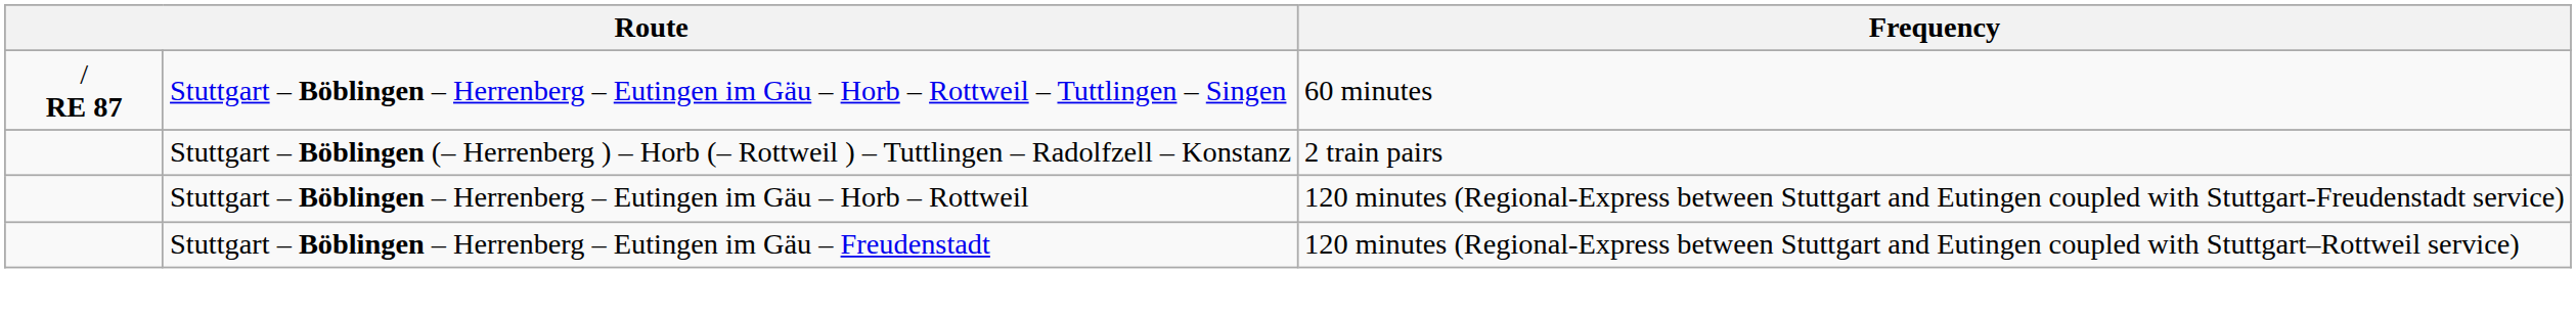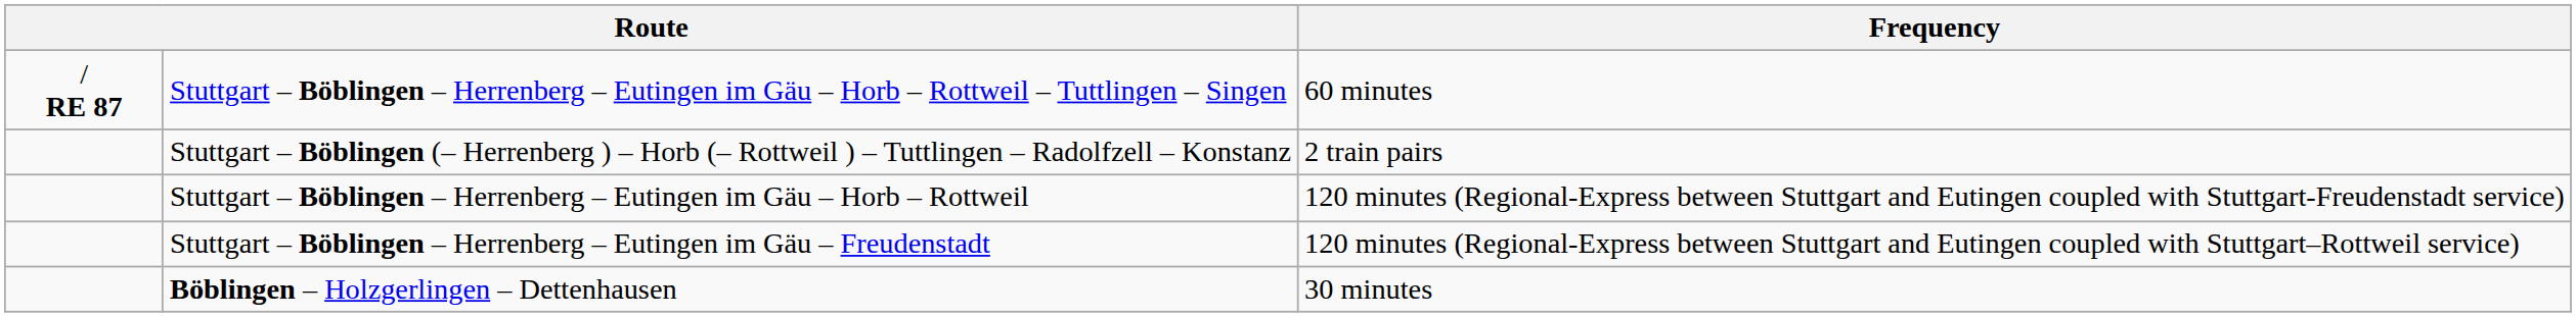+ row: Böblingen – Holzgerlingen – Dettenhausen | 30 minutes
